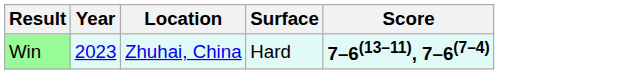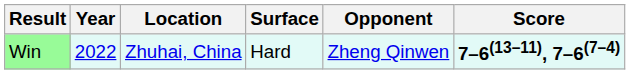+ column: Opponent | Zheng Qinwen
Win | Year: 2023 -> 2022
